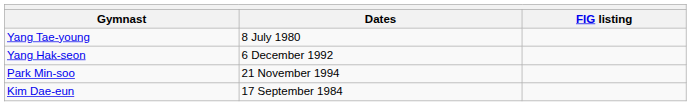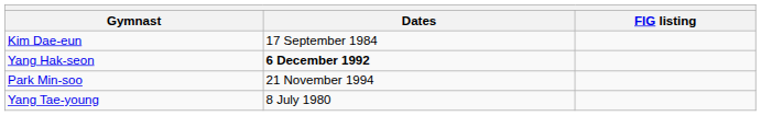rows swapped: Kim Dae-eun <-> Yang Tae-young
Yang Hak-seon | Dates: normal -> bold
